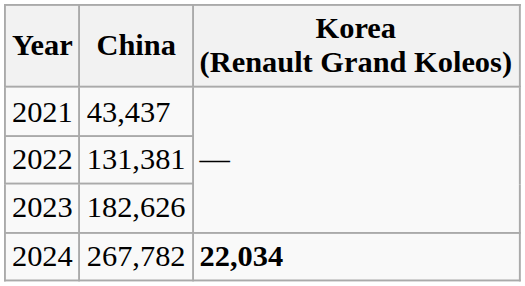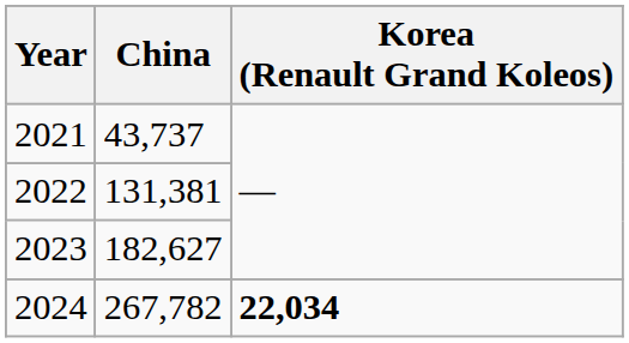2021 | China: 43,437 -> 43,737
2023 | China: 182,626 -> 182,627
